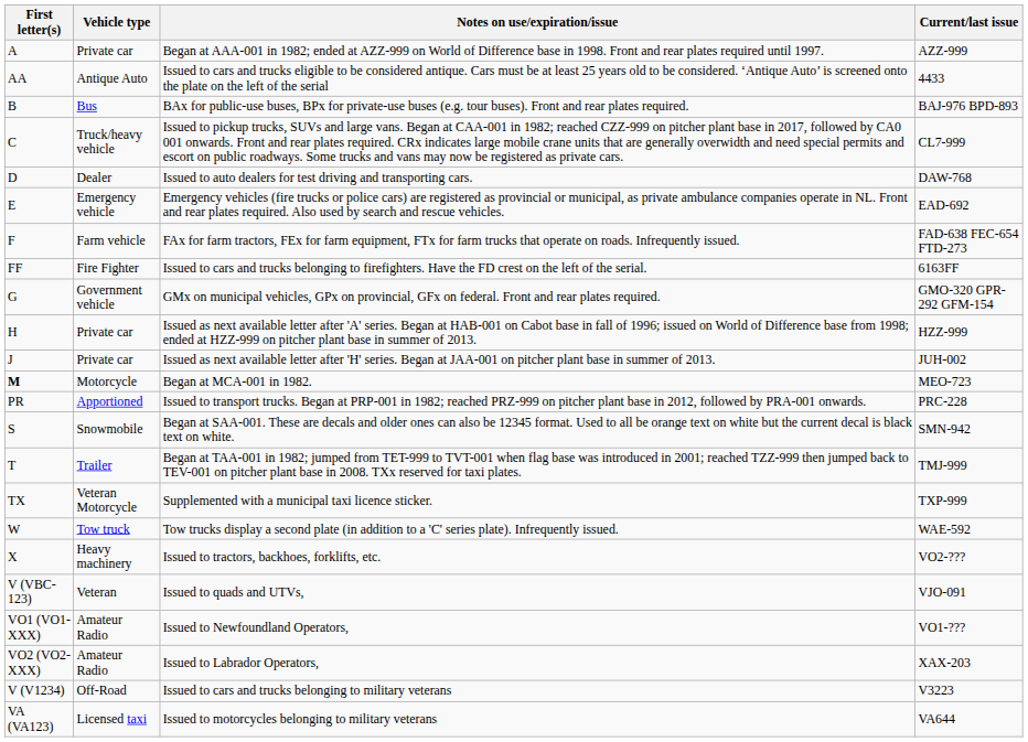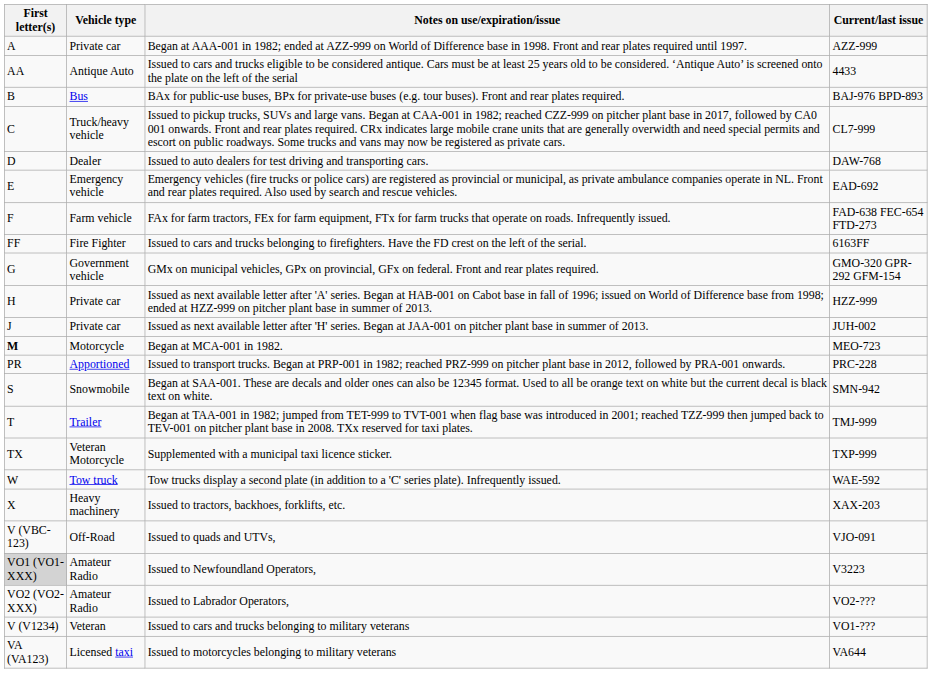Issued to tractors, backhoes, forklifts, etc. | Current/last issue: VO2-??? -> XAX-203
Issued to quads and UTVs, | Vehicle type: Veteran -> Off-Road
Issued to Newfoundland Operators, | First letter(s): no background -> lightgrey background
Issued to Newfoundland Operators, | Current/last issue: VO1-??? -> V3223
Issued to Labrador Operators, | Current/last issue: XAX-203 -> VO2-???
Issued to cars and trucks belonging to military veterans | Vehicle type: Off-Road -> Veteran
Issued to cars and trucks belonging to military veterans | Current/last issue: V3223 -> VO1-???
